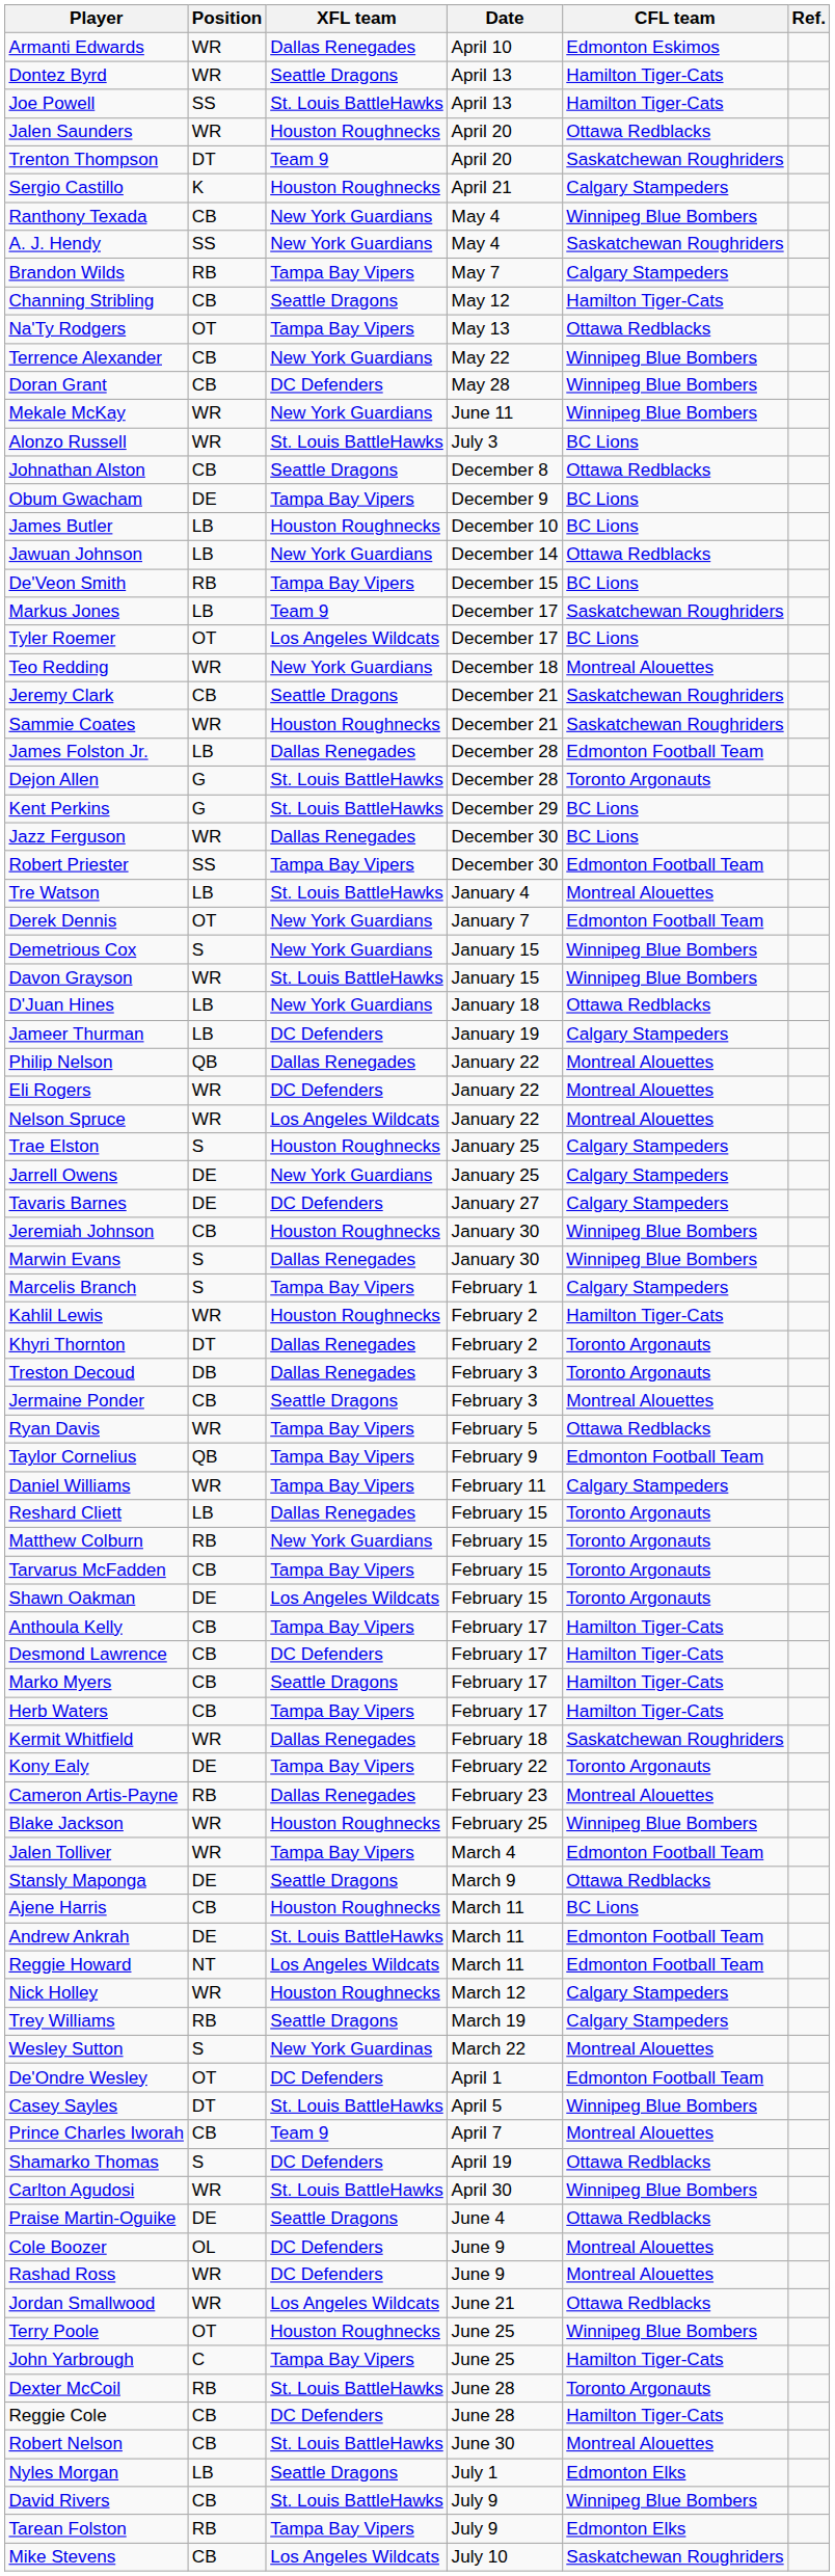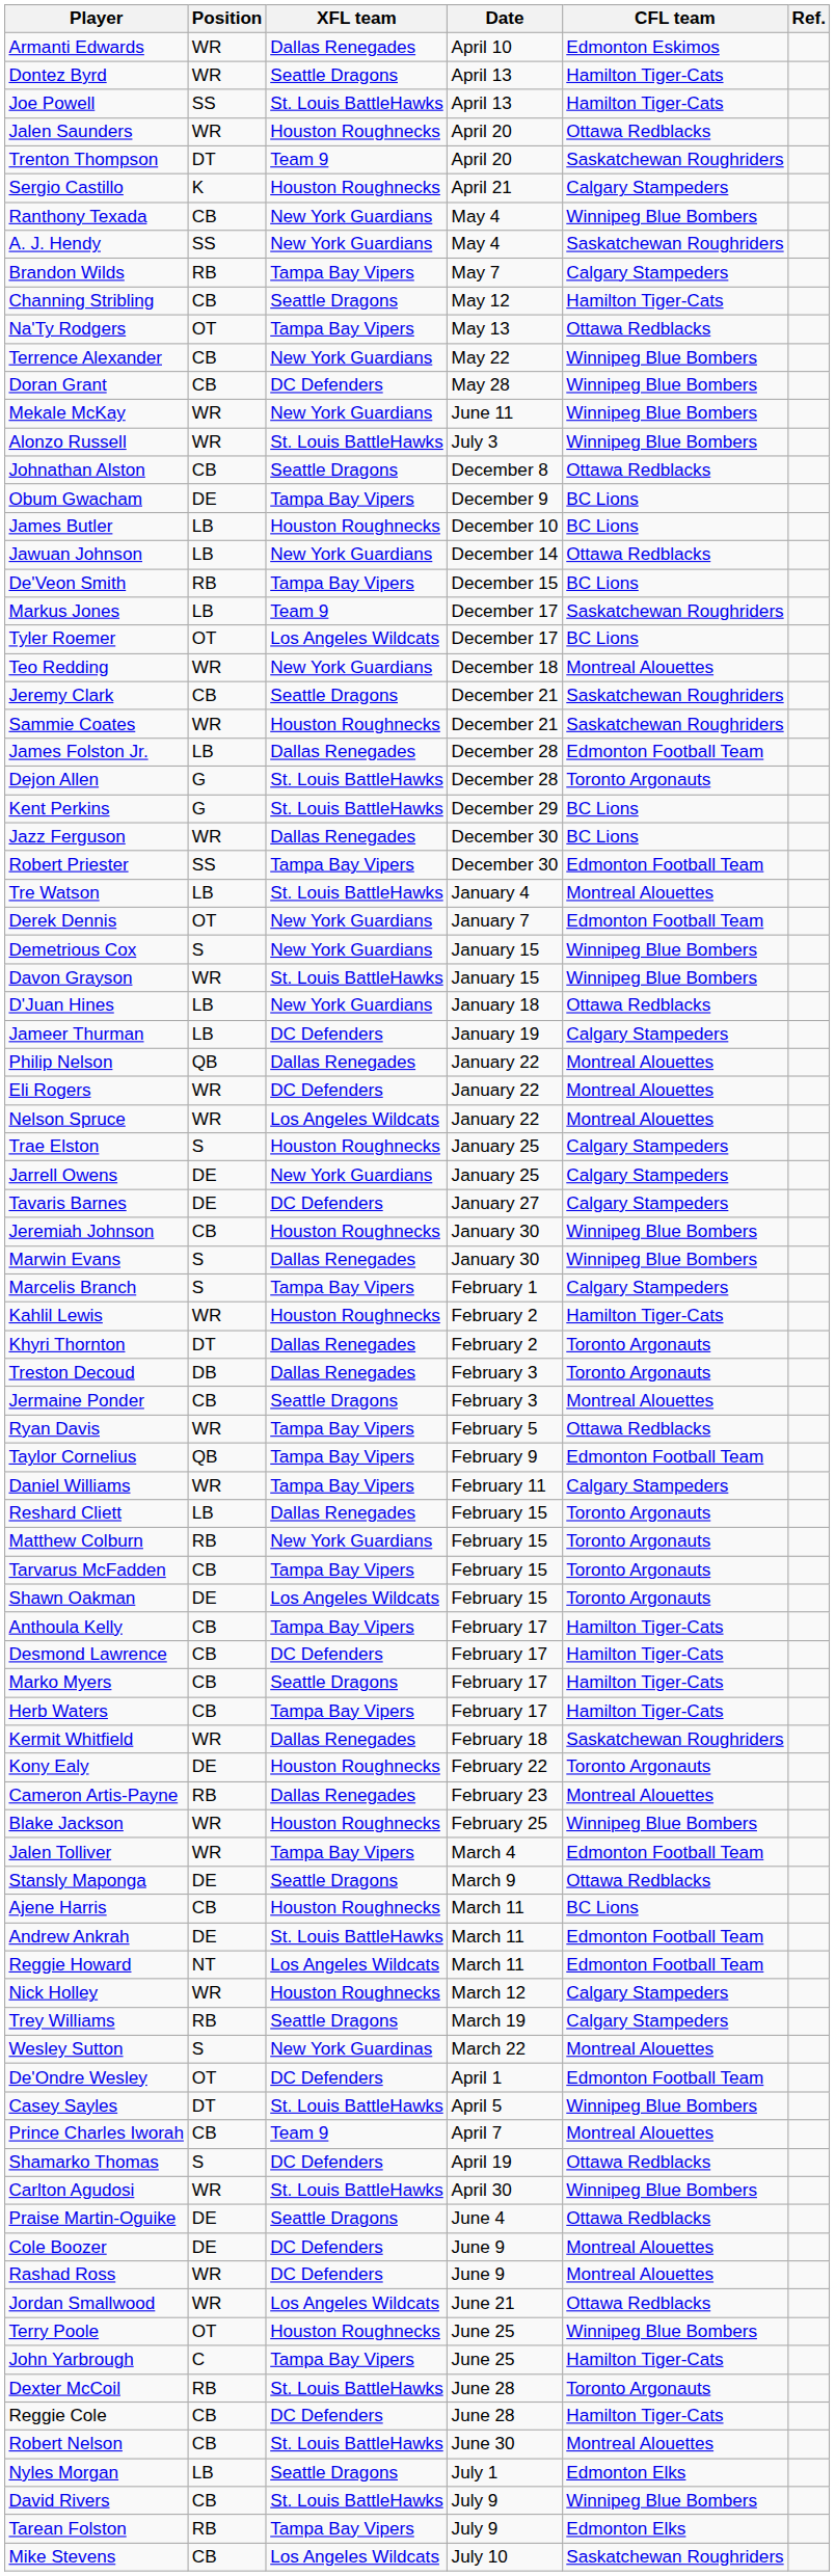Alonzo Russell | CFL team: BC Lions -> Winnipeg Blue Bombers
Kony Ealy | XFL team: Tampa Bay Vipers -> Houston Roughnecks
Cole Boozer | Position: OL -> DE
